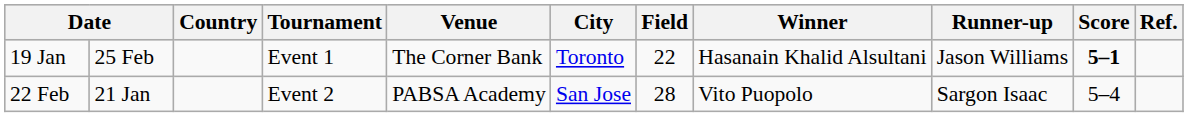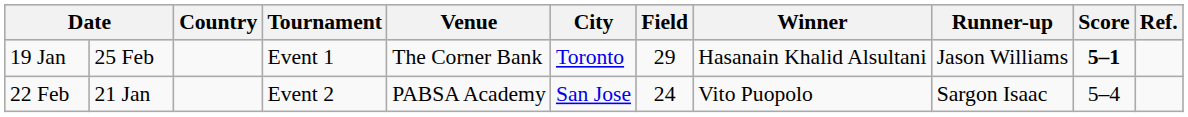19 Jan | Field: 22 -> 29
22 Feb | Field: 28 -> 24
